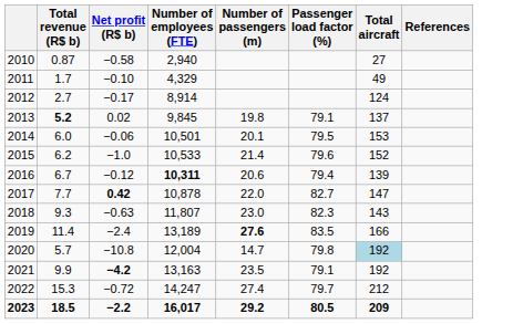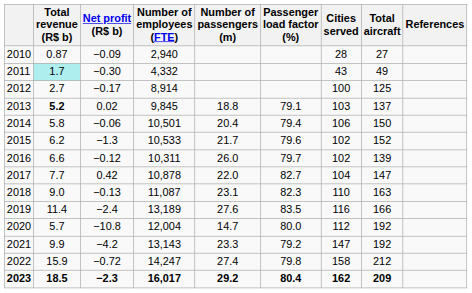+ column: Cities served | 28 | 43 | 100 | 103 | 106 | 102 | 102 | 104 | 110 | 116 | 112 | 147 | 158 | 162
2010 | Net profit (R$ b): −0.58 -> −0.09
2011 | Total revenue (R$ b): no background -> paleturquoise background
2011 | Net profit (R$ b): −0.10 -> −0.30
2011 | Number of employees (FTE): 4,329 -> 4,332
2012 | Total aircraft: 124 -> 125
2013 | Number of passengers (m): 19.8 -> 18.8
2014 | Total revenue (R$ b): 6.0 -> 5.8
2014 | Number of passengers (m): 20.1 -> 20.4
2014 | Passenger load factor (%): 79.5 -> 79.4
2014 | Total aircraft: 153 -> 150
2015 | Net profit (R$ b): −1.0 -> −1.3
2015 | Number of passengers (m): 21.4 -> 21.7
2016 | Total revenue (R$ b): 6.7 -> 6.6
2016 | Number of employees (FTE): bold -> normal
2016 | Number of passengers (m): 20.6 -> 26.0
2016 | Passenger load factor (%): 79.4 -> 79.7
2017 | Net profit (R$ b): bold -> normal
2018 | Total revenue (R$ b): 9.3 -> 9.0
2018 | Net profit (R$ b): −0.63 -> −0.13
2018 | Number of employees (FTE): 11,807 -> 11,087
2018 | Number of passengers (m): 23.0 -> 23.1
2018 | Total aircraft: 143 -> 163
2019 | Number of passengers (m): bold -> normal
2020 | Passenger load factor (%): 79.8 -> 80.0
2020 | Total aircraft: lightblue background -> no background
2021 | Net profit (R$ b): bold -> normal
2021 | Number of employees (FTE): 13,163 -> 13,143
2021 | Number of passengers (m): 23.5 -> 23.3
2021 | Passenger load factor (%): 79.1 -> 79.2
2022 | Total revenue (R$ b): 15.3 -> 15.9
2022 | Passenger load factor (%): 79.7 -> 79.8
2023 | Net profit (R$ b): −2.2 -> −2.3
2023 | Passenger load factor (%): 80.5 -> 80.4
